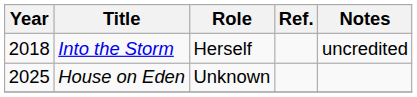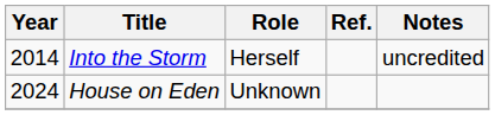Into the Storm | Year: 2018 -> 2014
House on Eden | Year: 2025 -> 2024
